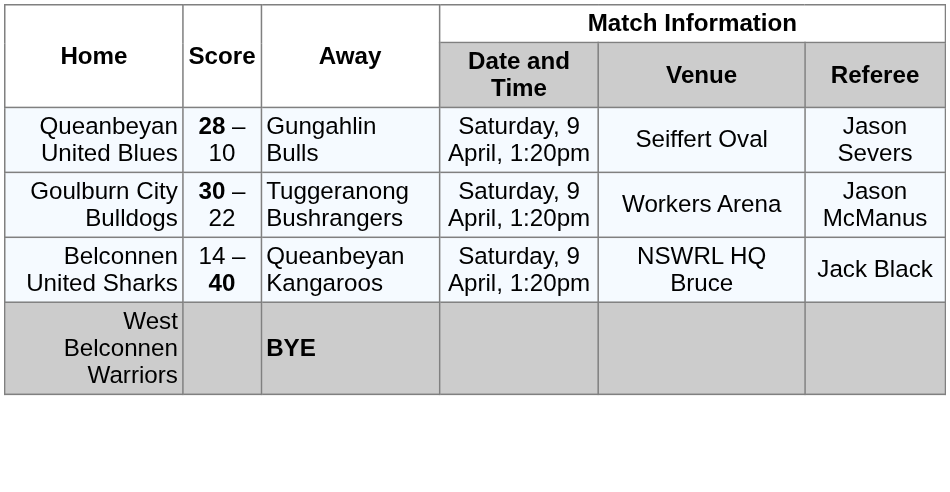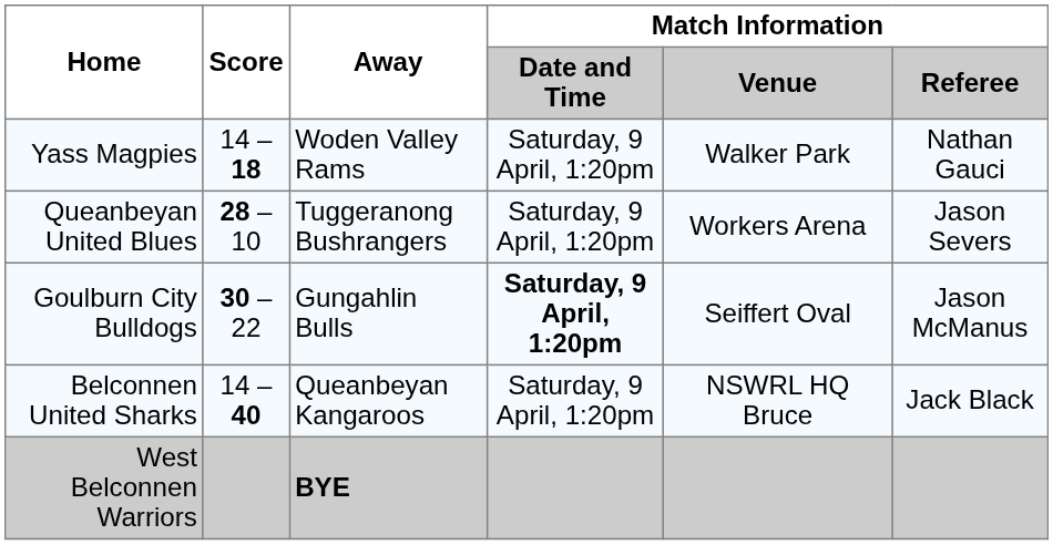+ row: Yass Magpies | 14 – 18 | Woden Valley Rams | Saturday, 9 April, 1:20pm | Walker Park | Nathan Gauci
Queanbeyan United Blues | Away: Gungahlin Bulls -> Tuggeranong Bushrangers
Queanbeyan United Blues | Match Information / Venue: Seiffert Oval -> Workers Arena
Goulburn City Bulldogs | Away: Tuggeranong Bushrangers -> Gungahlin Bulls
Goulburn City Bulldogs | Match Information / Date and Time: normal -> bold
Goulburn City Bulldogs | Match Information / Venue: Workers Arena -> Seiffert Oval
